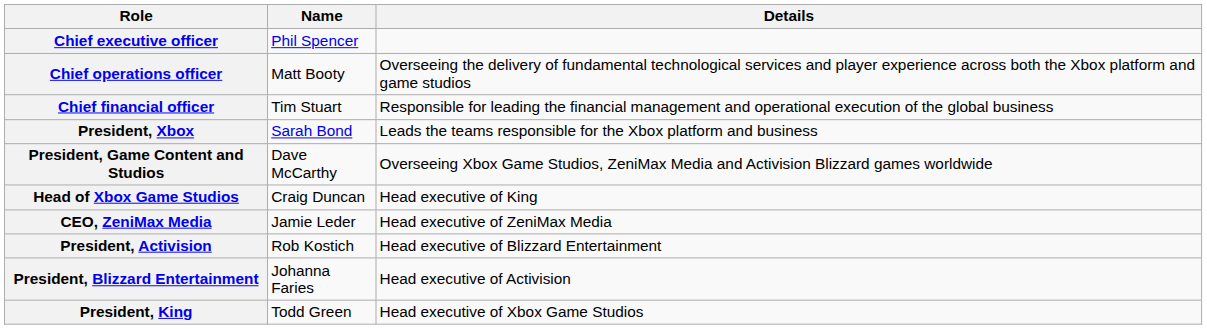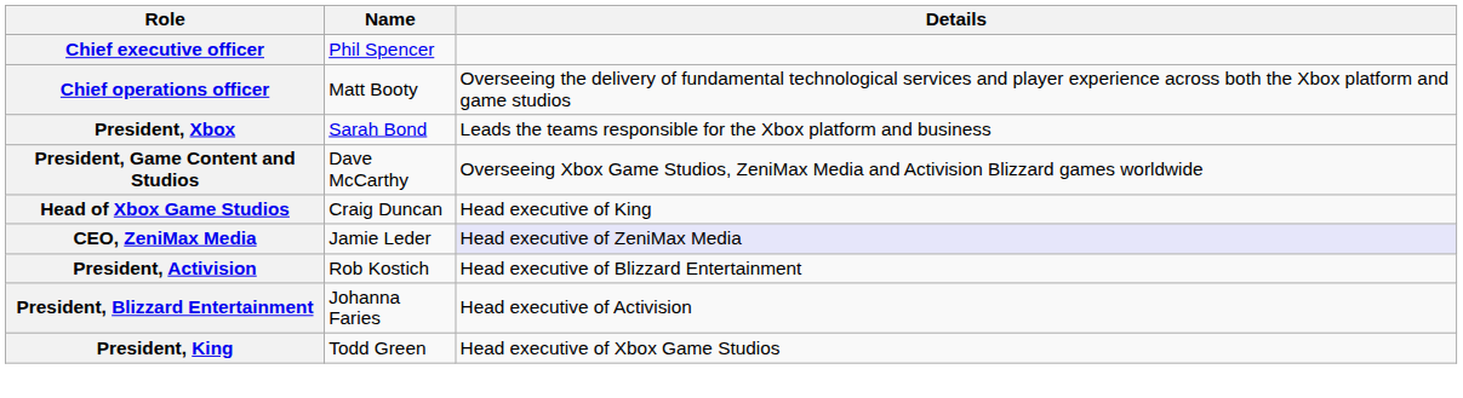- row: Chief financial officer | Tim Stuart | Responsible for leading the financial management and operational execution of the global business
CEO, ZeniMax Media | Details: no background -> lavender background
